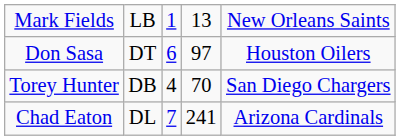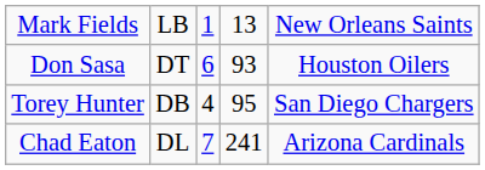Don Sasa | column 4: 97 -> 93
Torey Hunter | column 4: 70 -> 95
